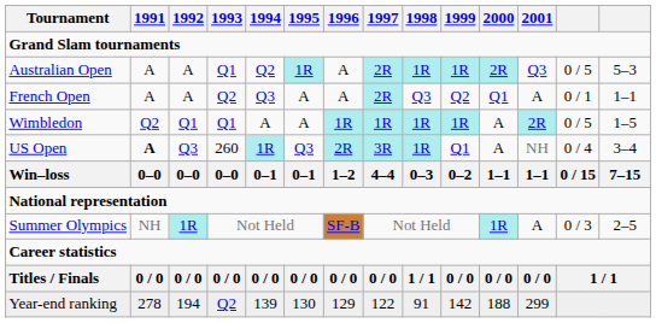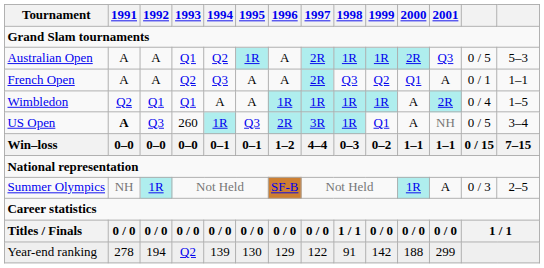Wimbledon | column 13: 0 / 5 -> 0 / 4
US Open | column 13: 0 / 4 -> 0 / 5
